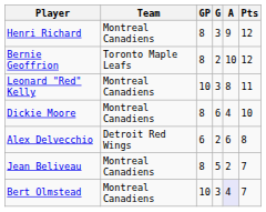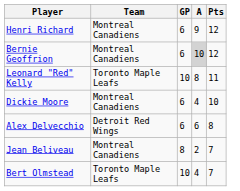- column: G | 3 | 2 | 3 | 6 | 2 | 5 | 3
Henri Richard | GP: 8 -> 6
Bernie Geoffrion | Team: Toronto Maple Leafs -> Montreal Canadiens
Bernie Geoffrion | GP: 8 -> 6
Bernie Geoffrion | A: no background -> lightgrey background
Leonard "Red" Kelly | Team: Montreal Canadiens -> Toronto Maple Leafs
Dickie Moore | GP: 8 -> 6
Bert Olmstead | Team: Montreal Canadiens -> Toronto Maple Leafs
Bert Olmstead | A: lavender background -> no background
